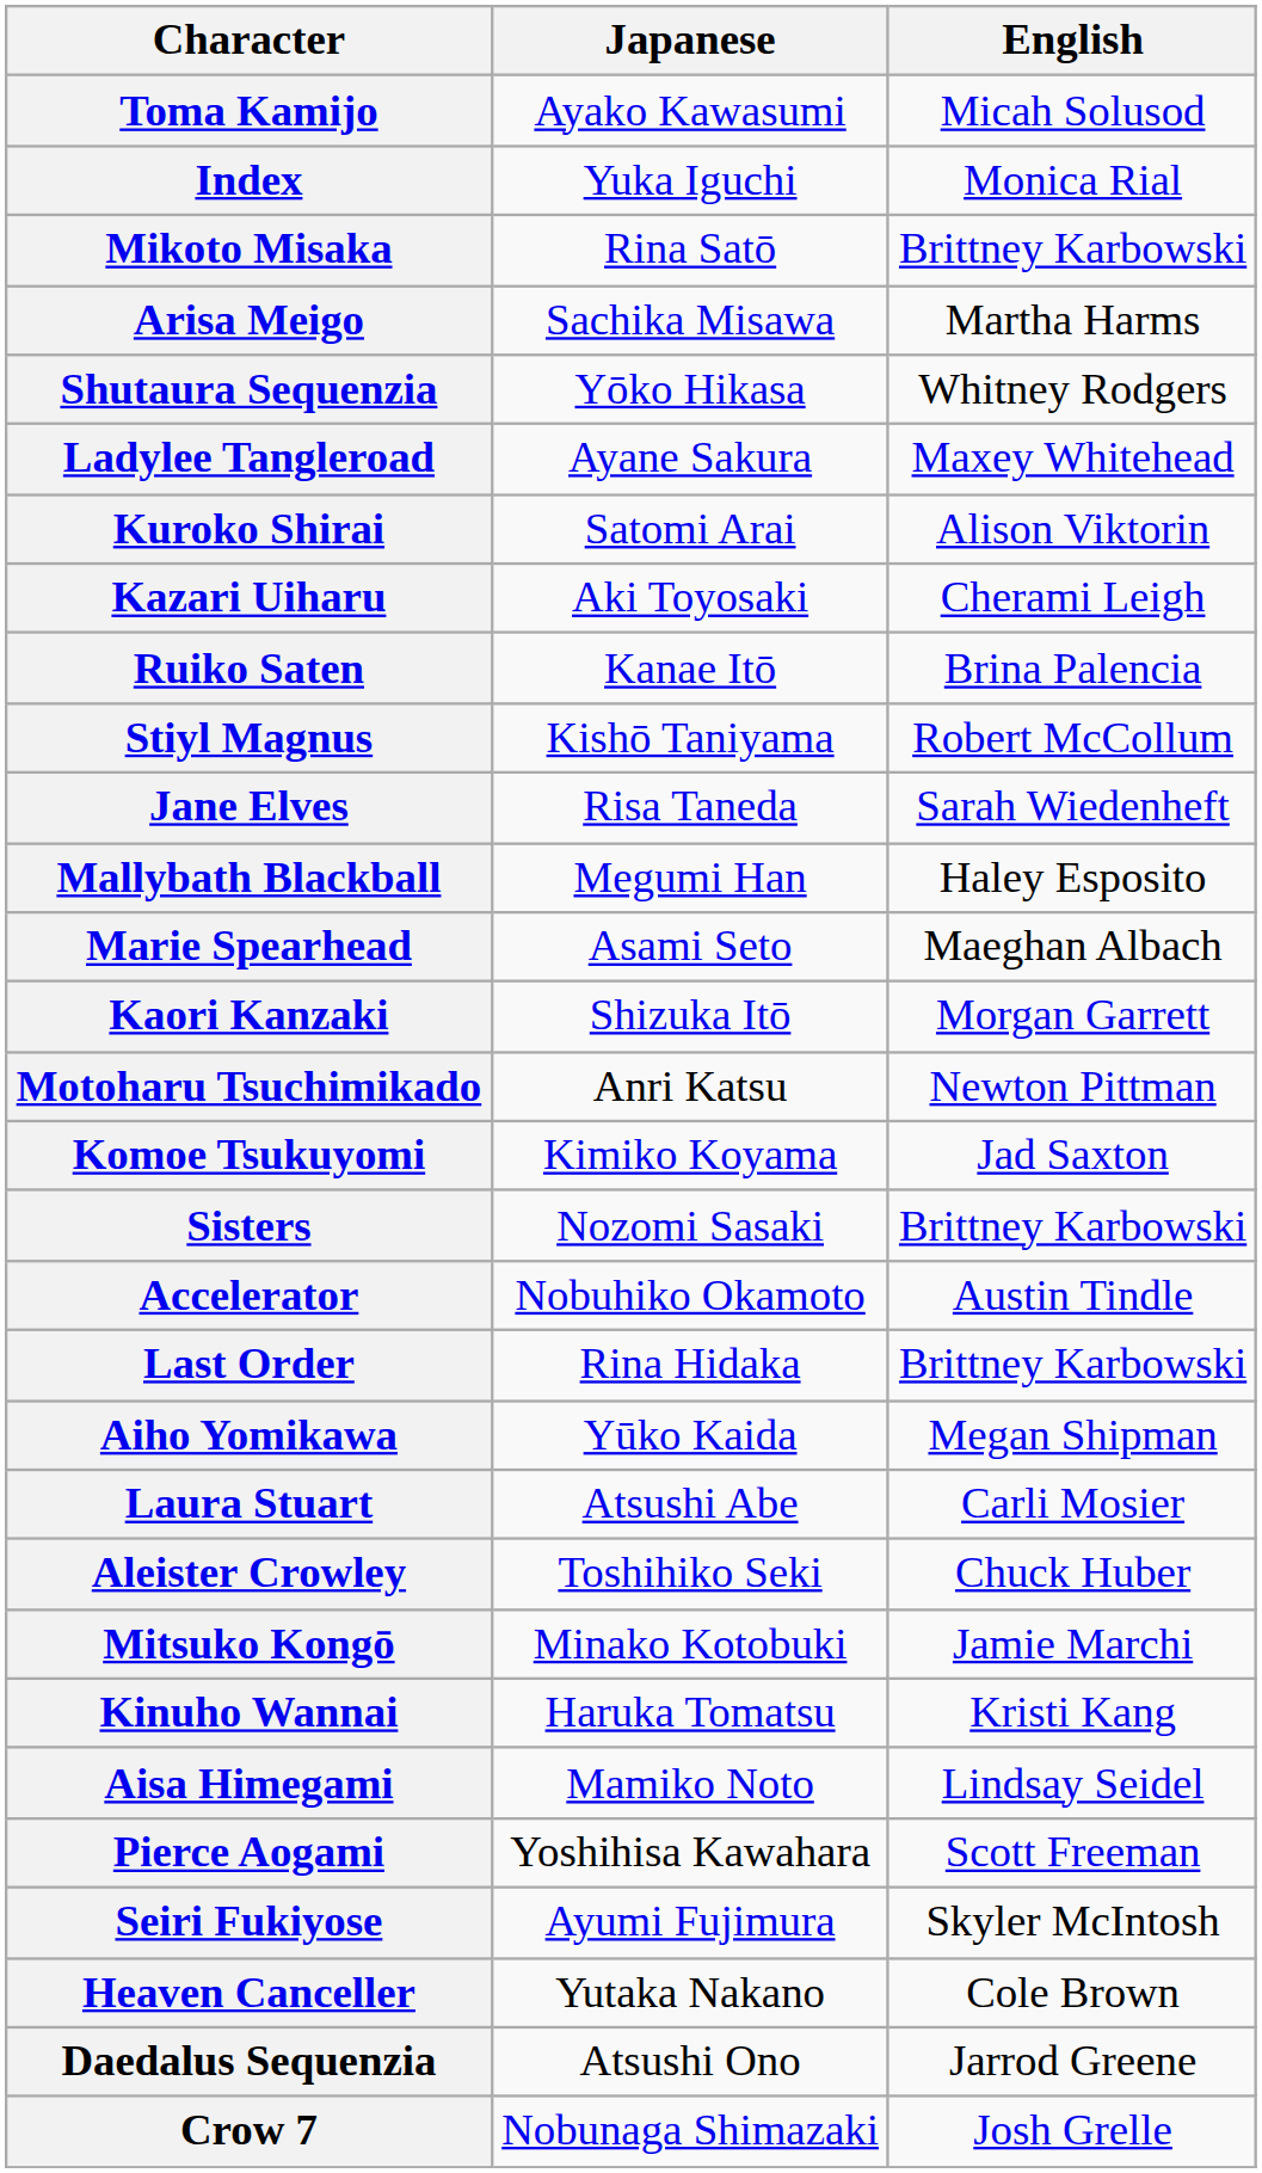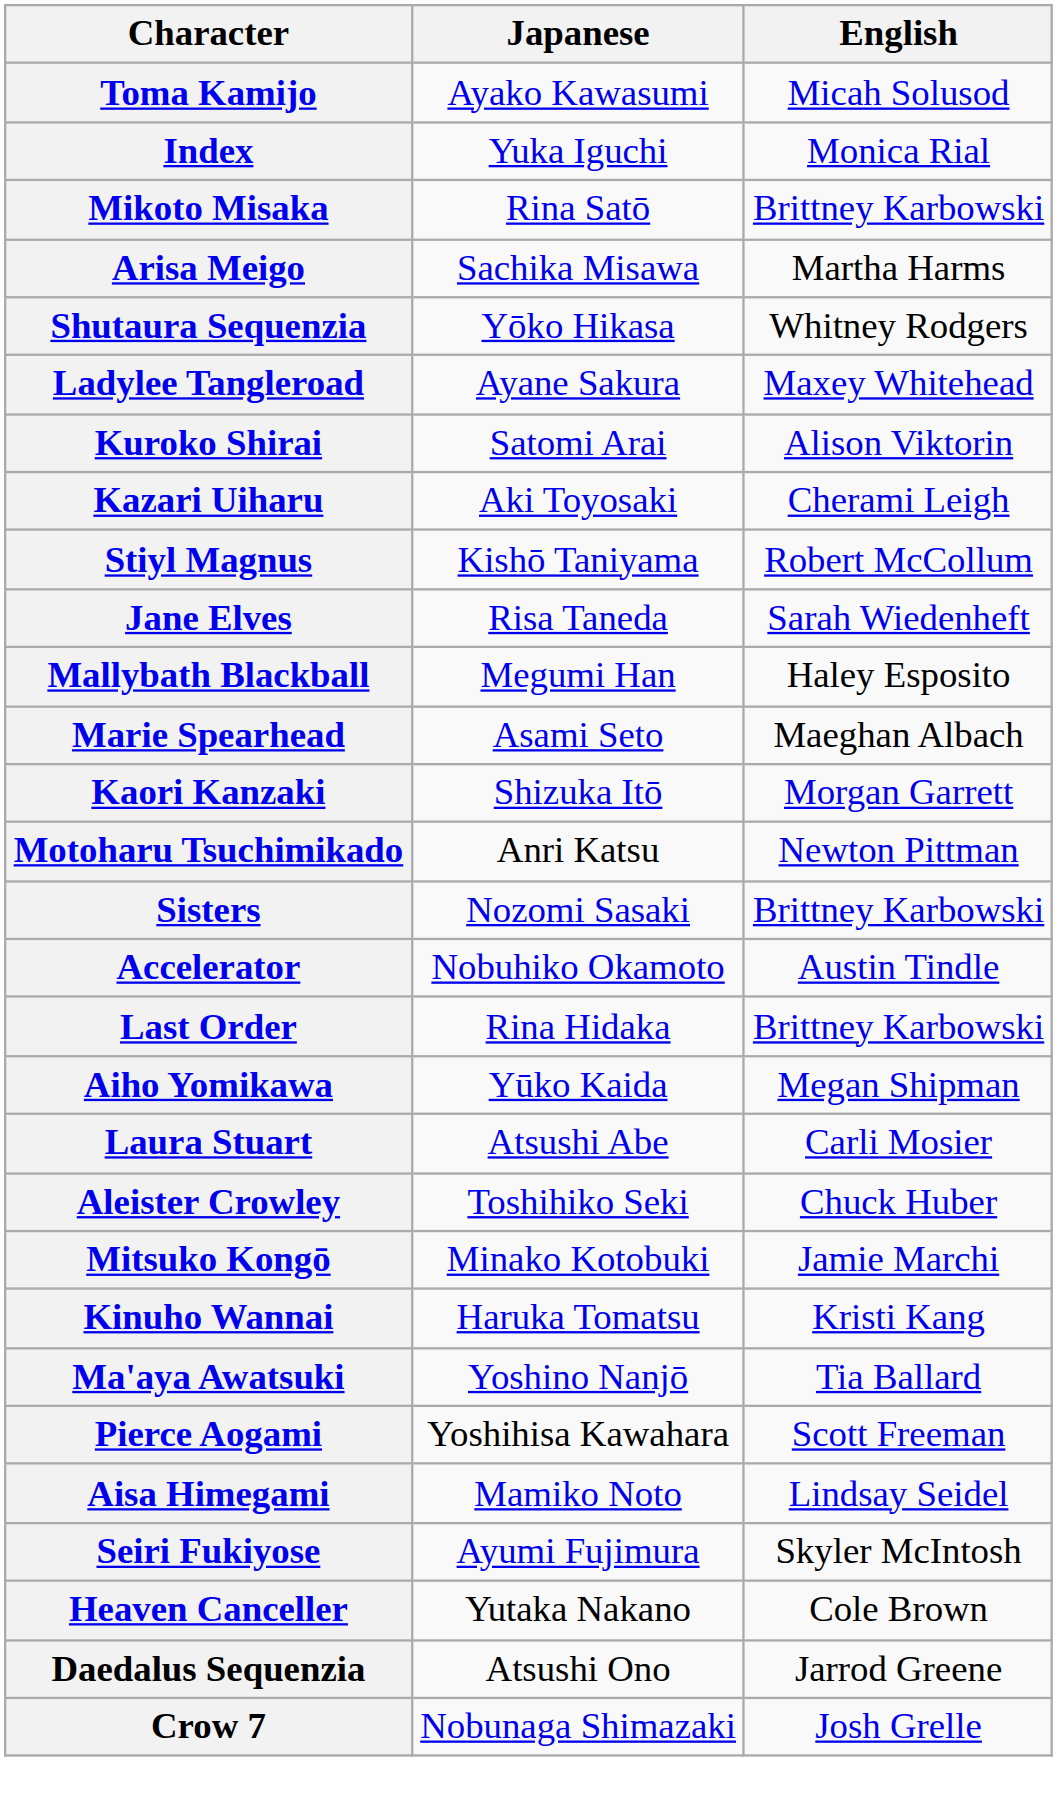- row: Ruiko Saten | Kanae Itō | Brina Palencia
- row: Komoe Tsukuyomi | Kimiko Koyama | Jad Saxton
+ row: Ma'aya Awatsuki | Yoshino Nanjō | Tia Ballard
rows swapped: Pierce Aogami <-> Aisa Himegami
